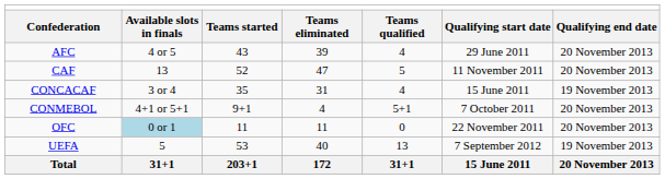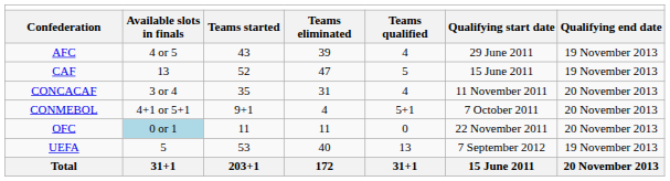AFC | column 7: 20 November 2013 -> 19 November 2013
CAF | column 6: 11 November 2011 -> 15 June 2011
CAF | column 7: 20 November 2013 -> 19 November 2013
CONCACAF | column 6: 15 June 2011 -> 11 November 2011
CONCACAF | column 7: 19 November 2013 -> 20 November 2013
